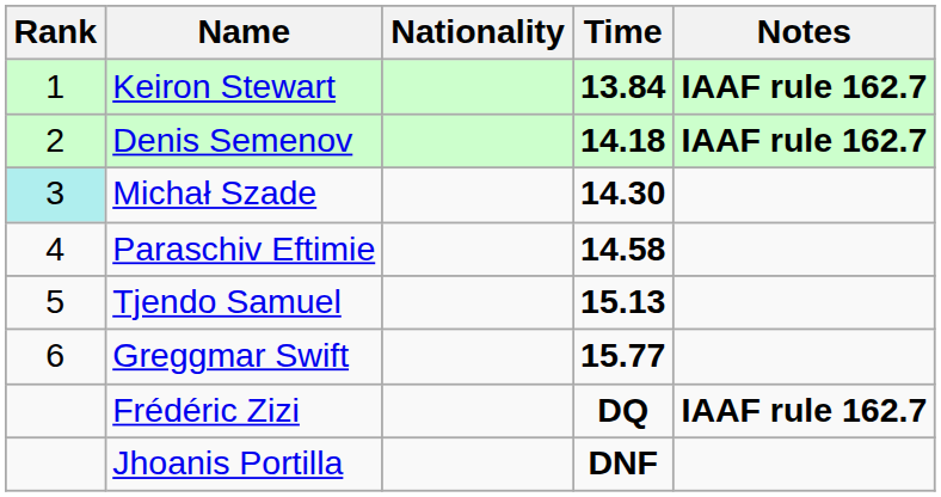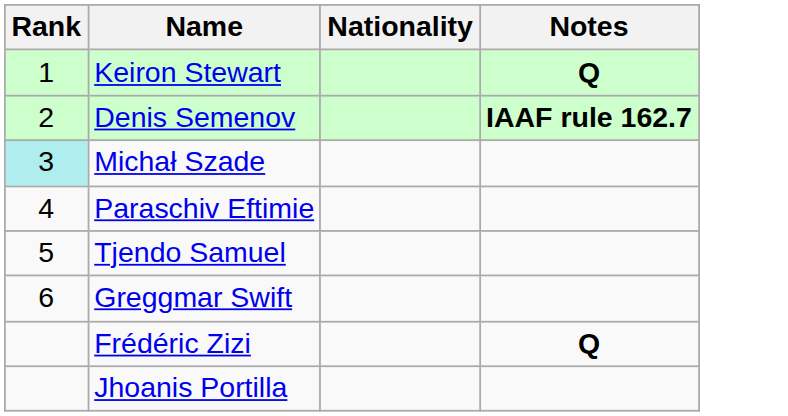- column: Time | 13.84 | 14.18 | 14.30 | 14.58 | 15.13 | 15.77 | DQ | DNF
Keiron Stewart | Notes: IAAF rule 162.7 -> Q
Frédéric Zizi | Notes: IAAF rule 162.7 -> Q
